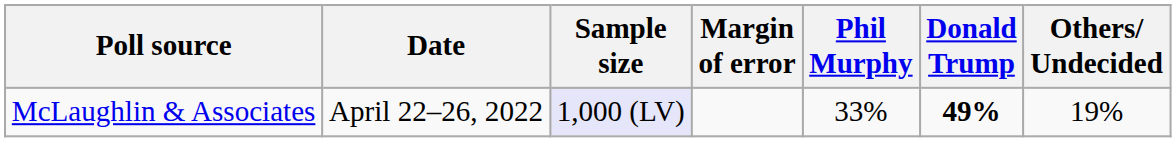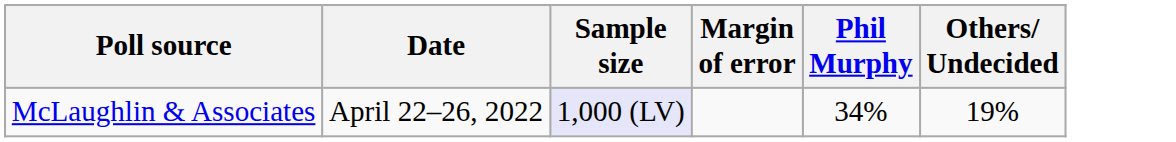- column: Donald Trump | 49%
McLaughlin & Associates | Phil Murphy: 33% -> 34%
